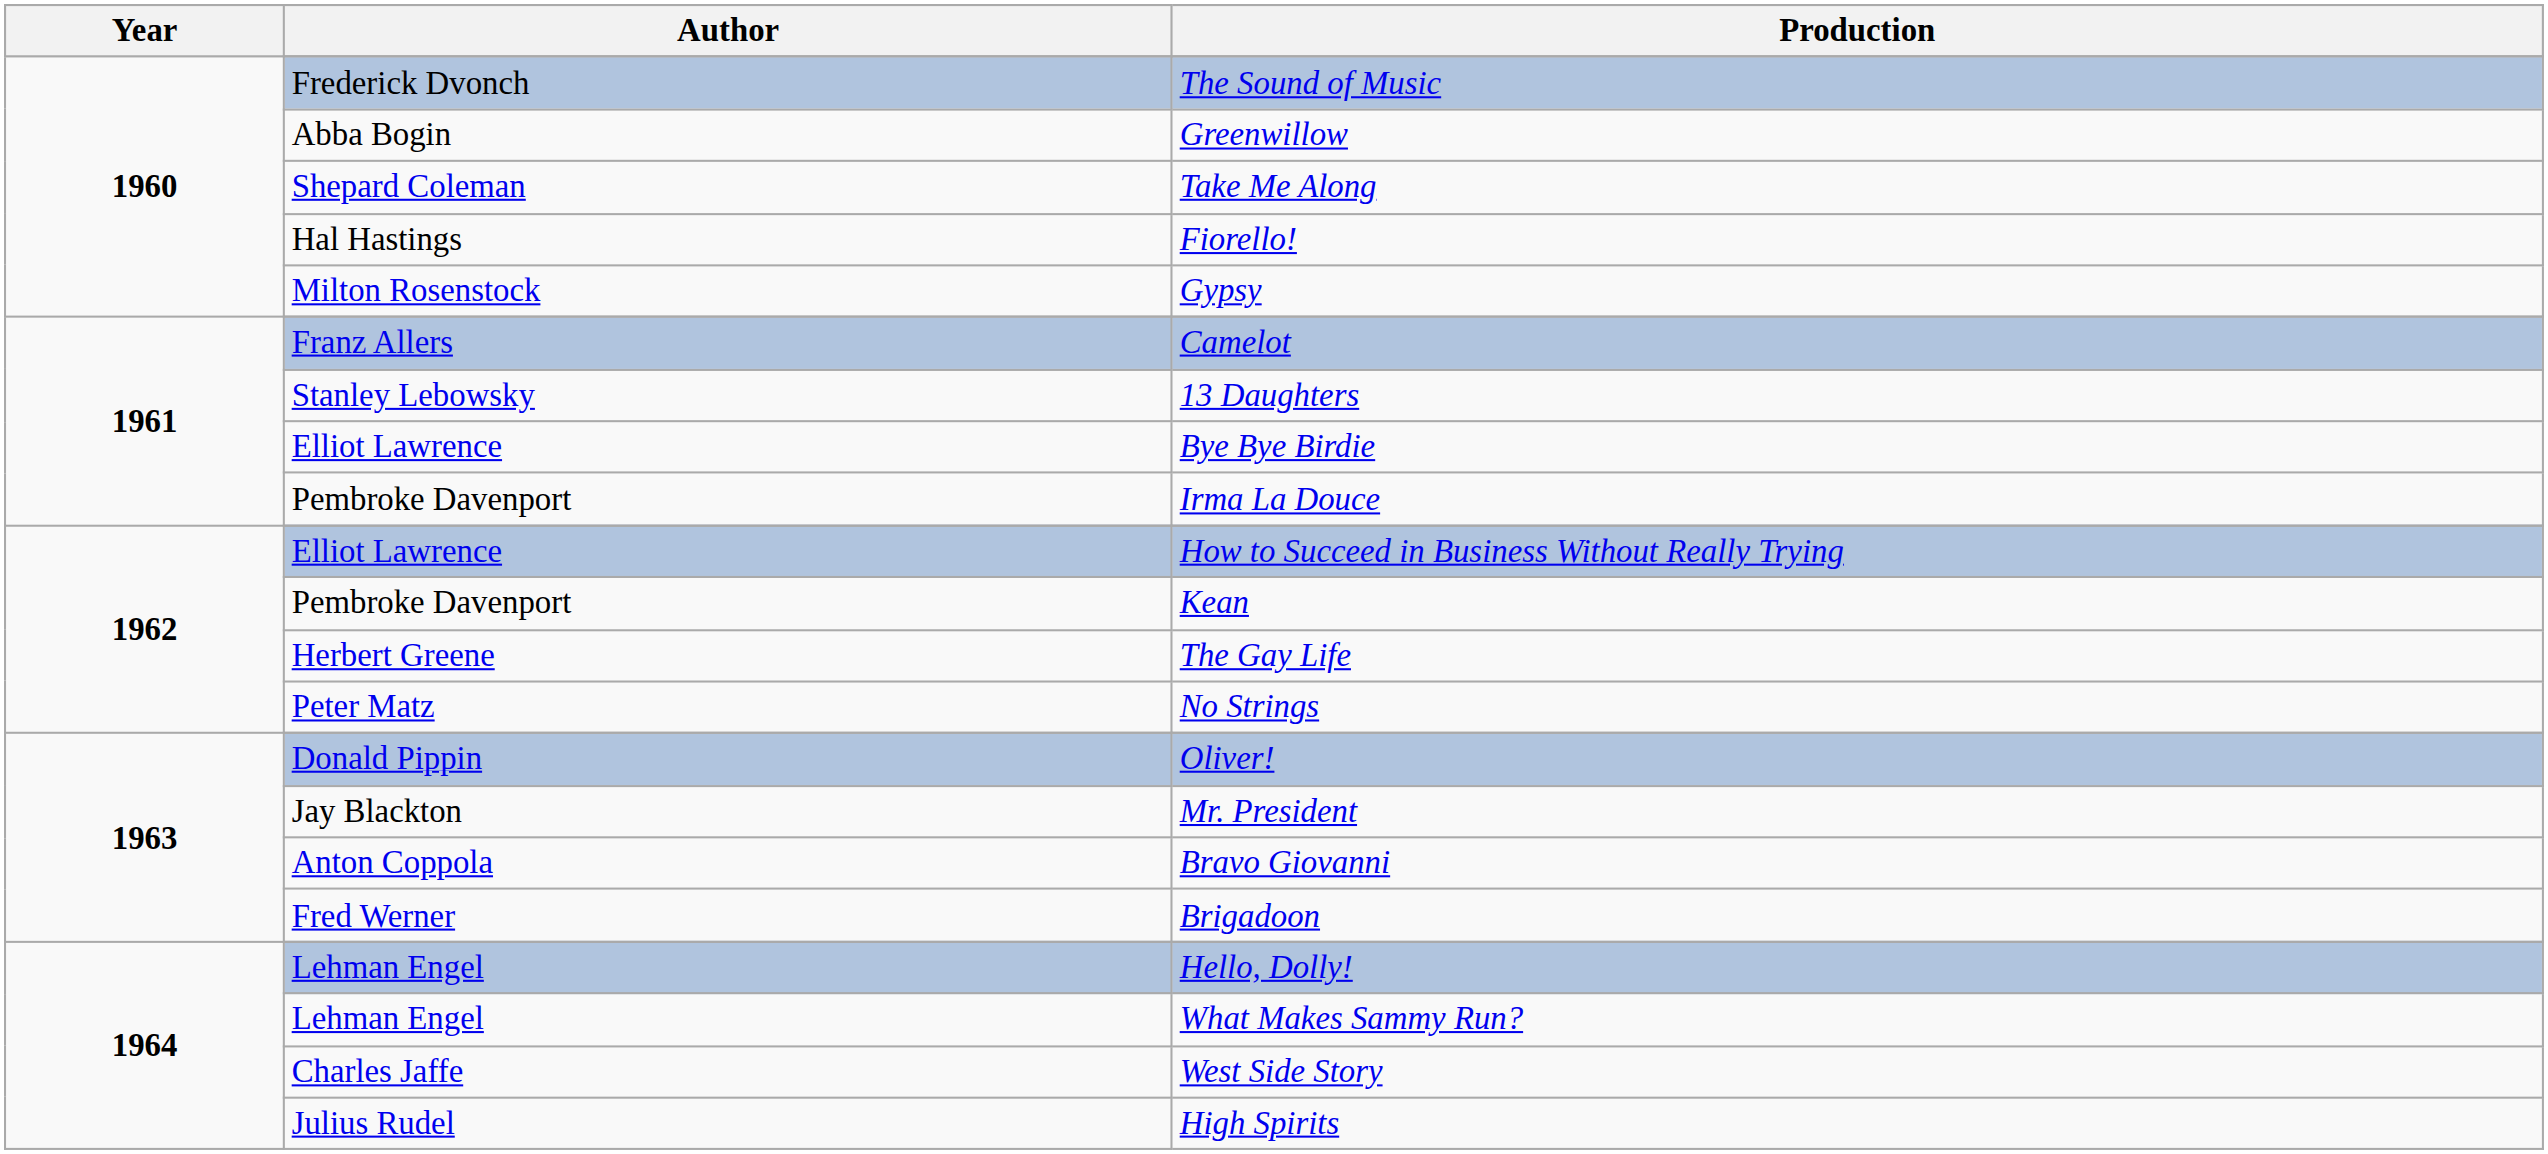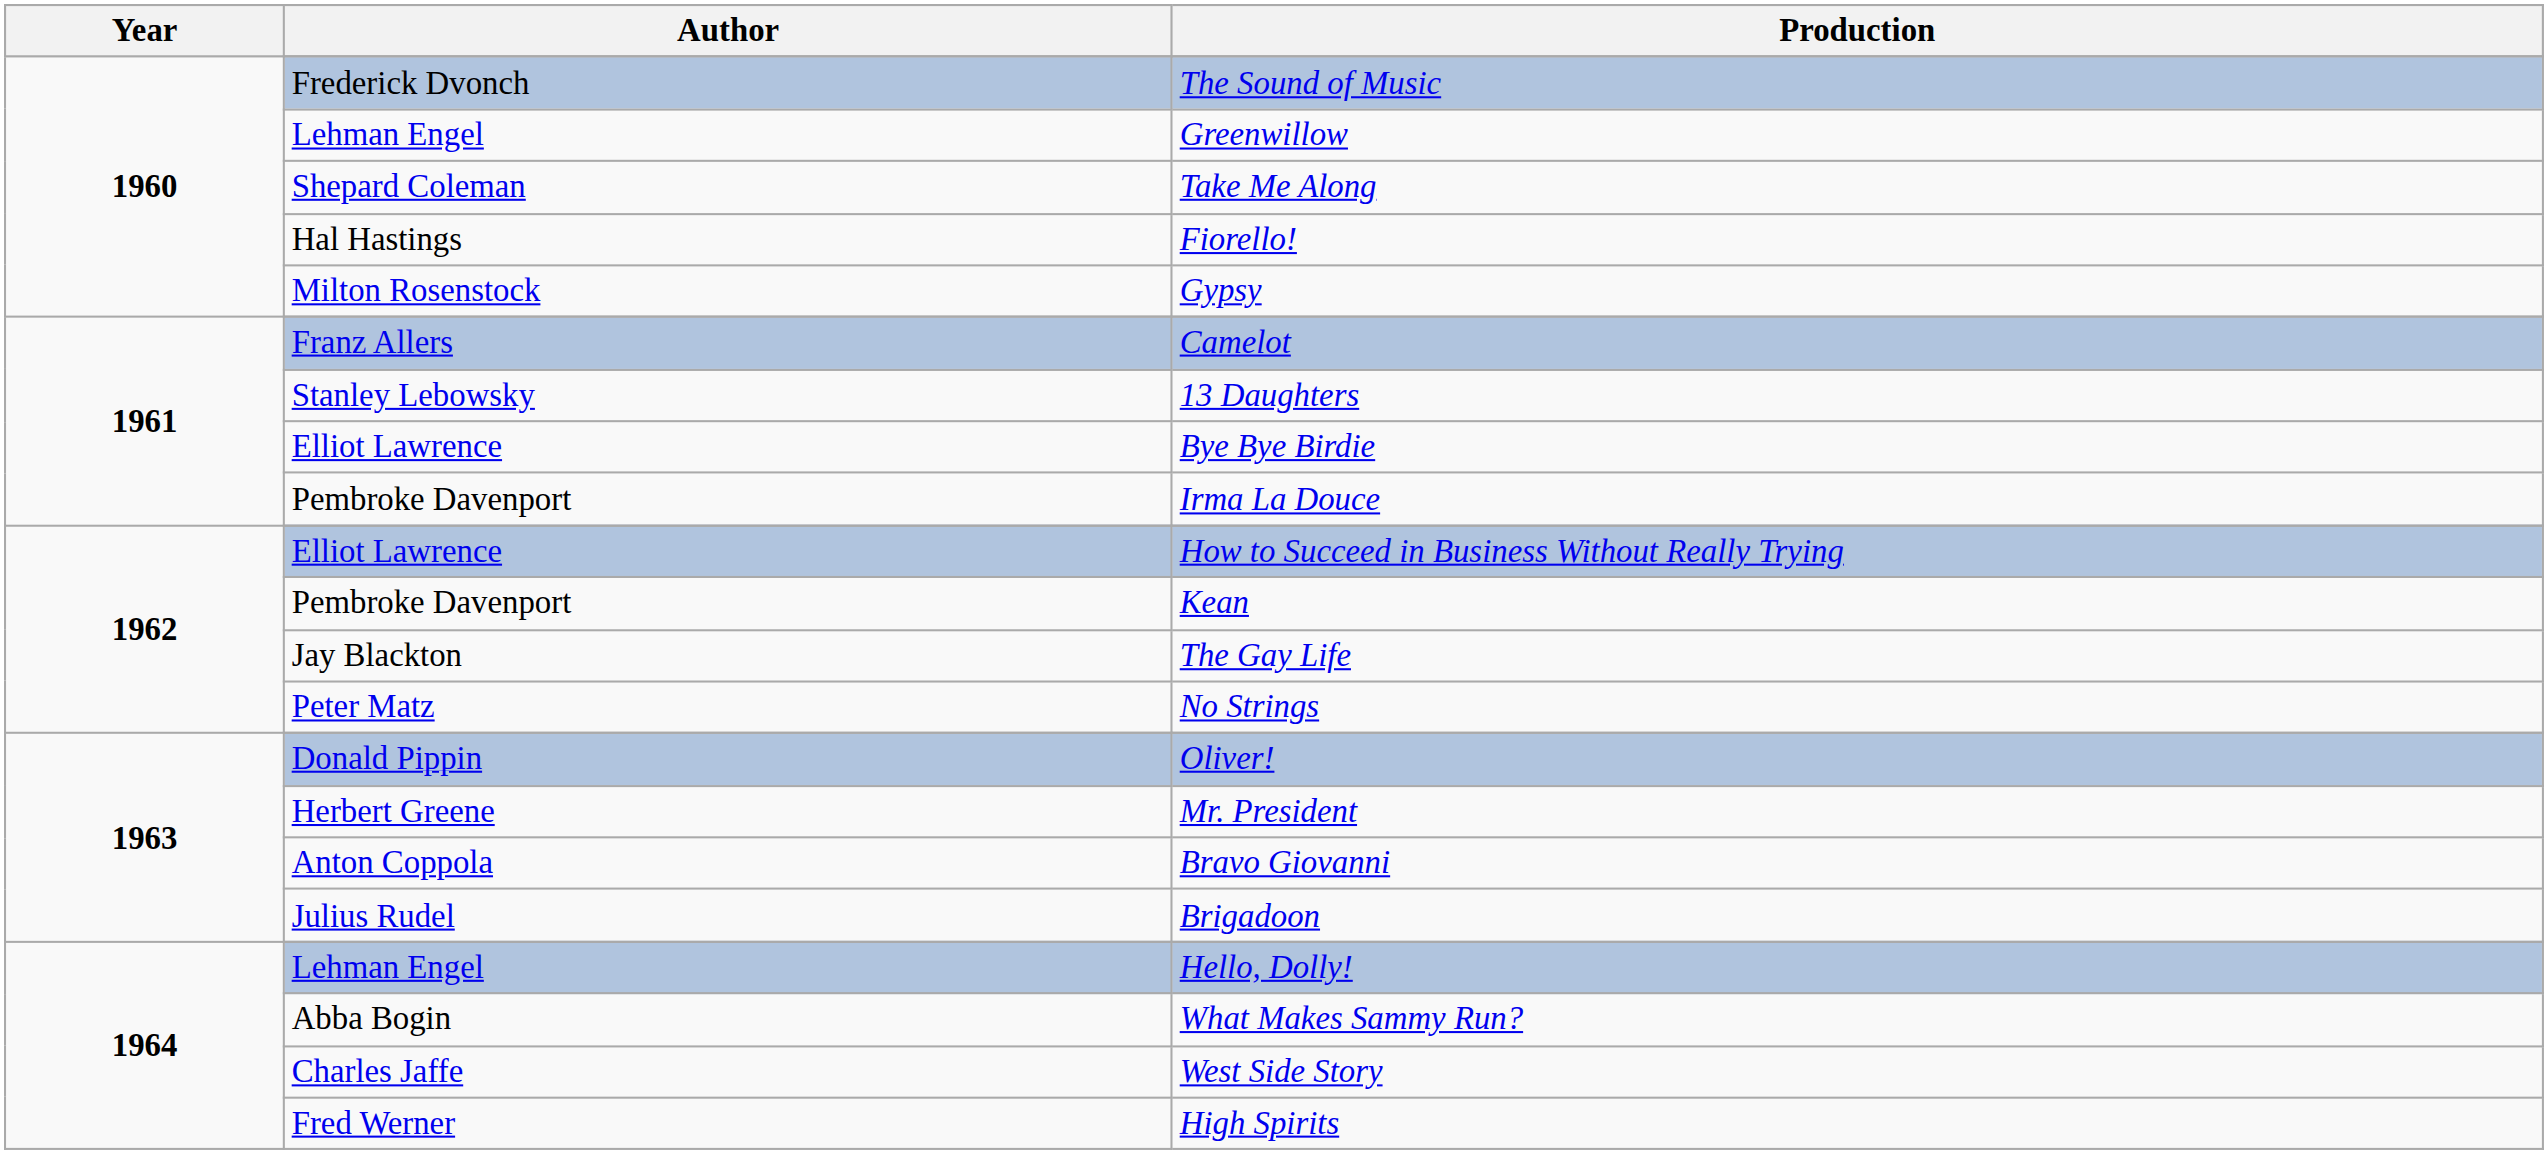Greenwillow | Author: Abba Bogin -> Lehman Engel
The Gay Life | Author: Herbert Greene -> Jay Blackton
Mr. President | Author: Jay Blackton -> Herbert Greene
Brigadoon | Author: Fred Werner -> Julius Rudel
What Makes Sammy Run? | Author: Lehman Engel -> Abba Bogin
High Spirits | Author: Julius Rudel -> Fred Werner
